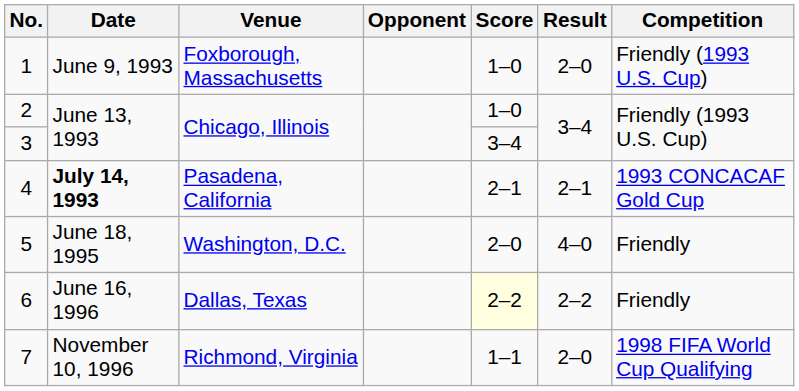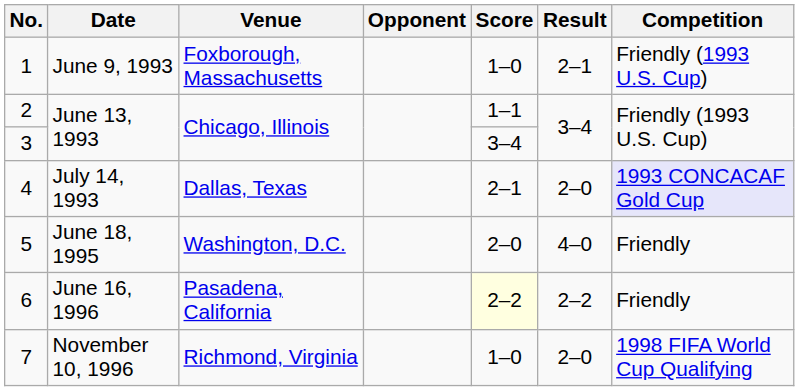1 | Result: 2–0 -> 2–1
2 | Score: 1–0 -> 1–1
4 | Date: bold -> normal
4 | Venue: Pasadena, California -> Dallas, Texas
4 | Result: 2–1 -> 2–0
4 | Competition: no background -> lavender background
6 | Venue: Dallas, Texas -> Pasadena, California
7 | Score: 1–1 -> 1–0
